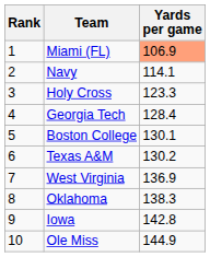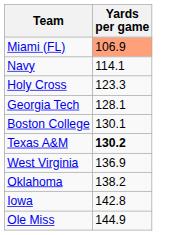- column: Rank | 1 | 2 | 3 | 4 | 5 | 6 | 7 | 8 | 9 | 10
Georgia Tech | Yards per game: 128.4 -> 128.1
Texas A&M | Yards per game: normal -> bold
Oklahoma | Yards per game: 138.3 -> 138.2
